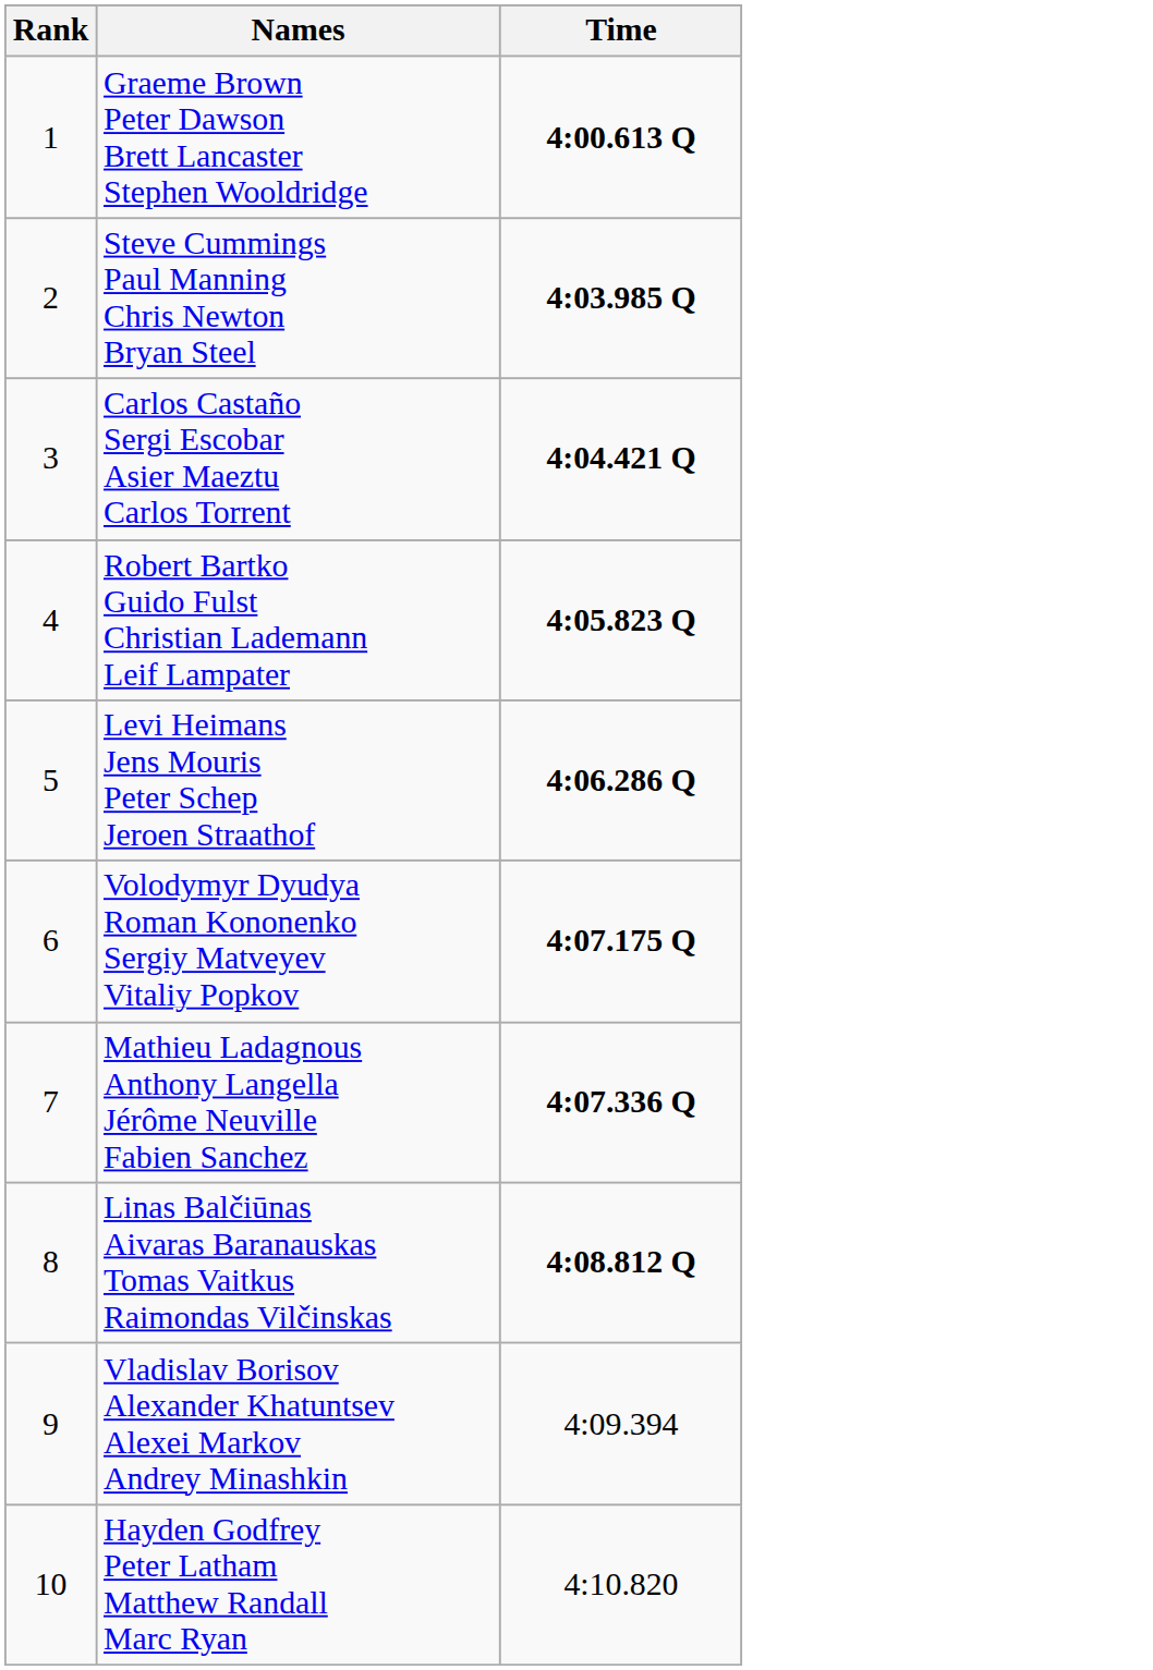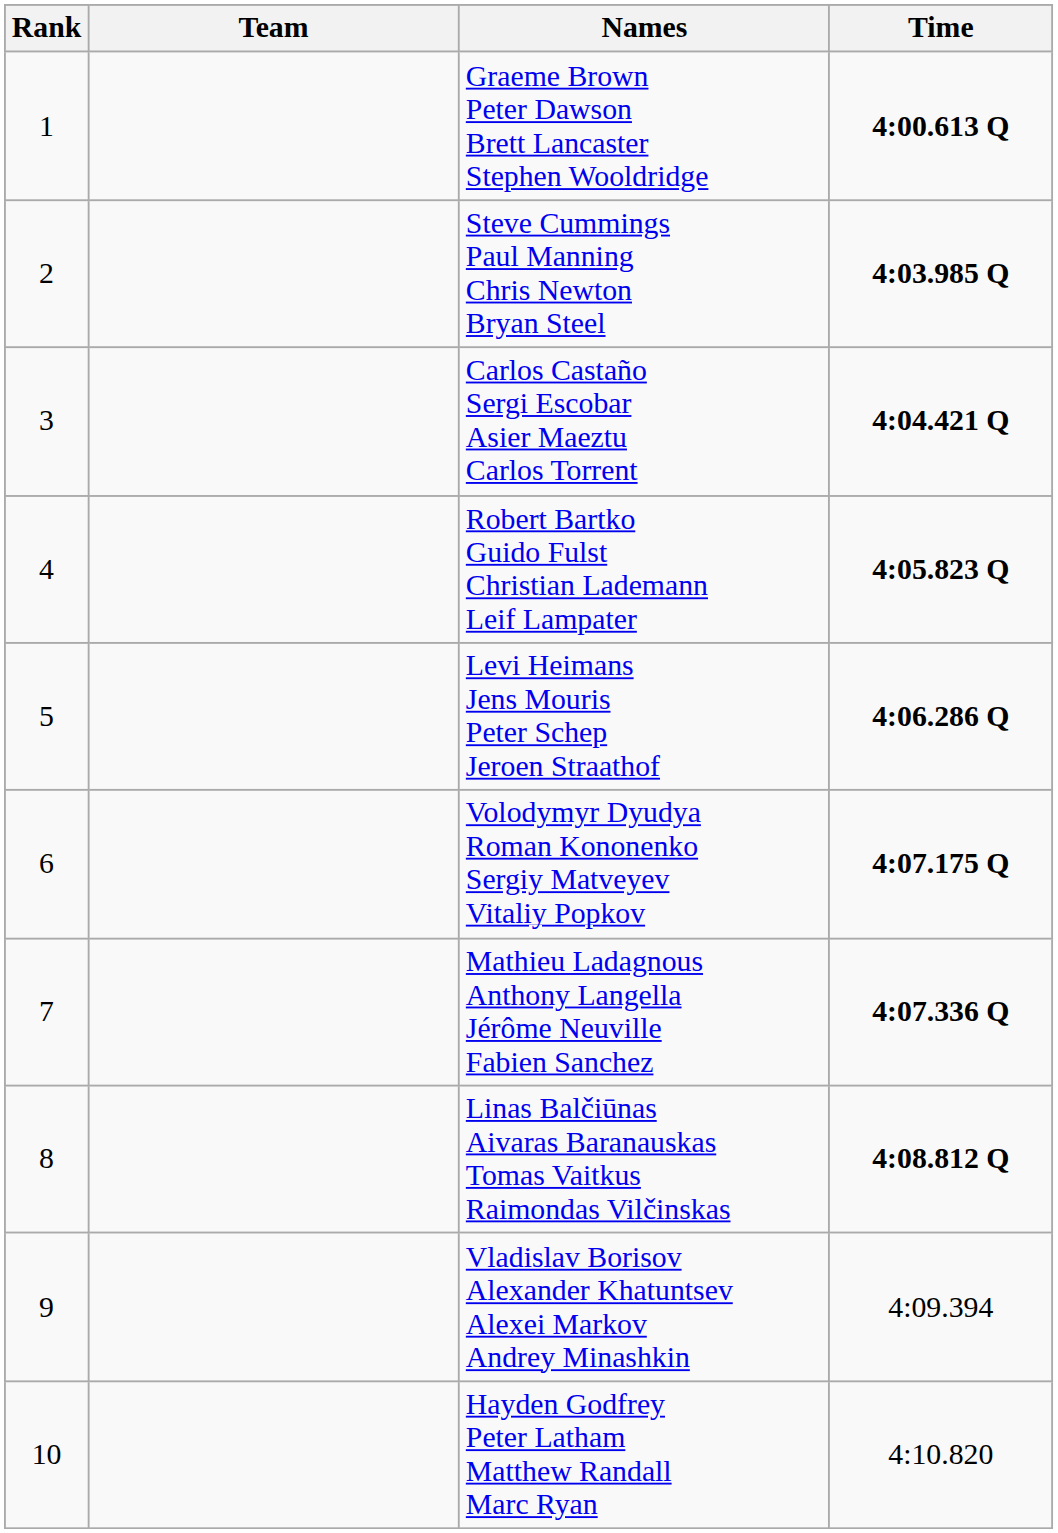+ column: Team
